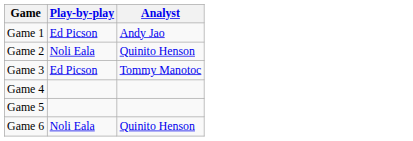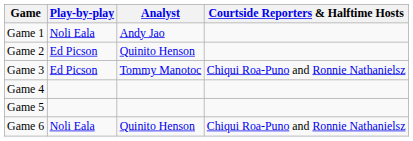+ column: Courtside Reporters & Halftime Hosts | Chiqui Roa-Puno and Ronnie Nathanielsz | Chiqui Roa-Puno and Ronnie Nathanielsz
Game 1 | Play-by-play: Ed Picson -> Noli Eala
Game 2 | Play-by-play: Noli Eala -> Ed Picson
